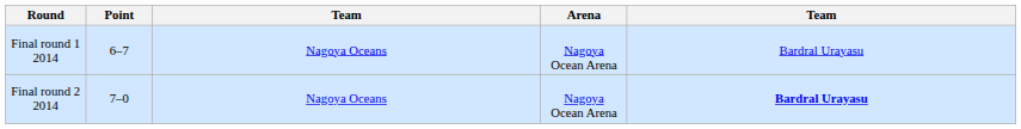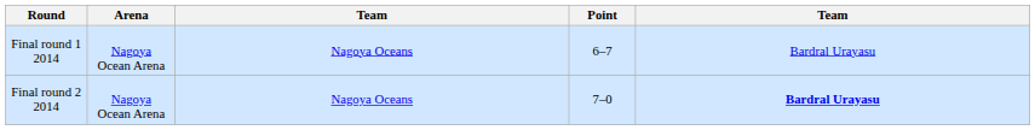columns swapped: Arena <-> Point
